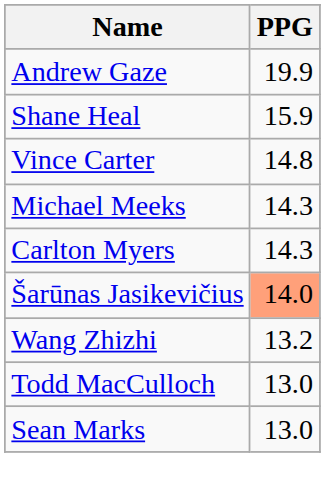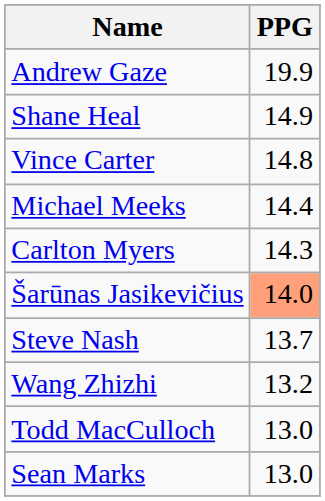Shane Heal | PPG: 15.9 -> 14.9
Michael Meeks | PPG: 14.3 -> 14.4
+ row: Steve Nash | 13.7
